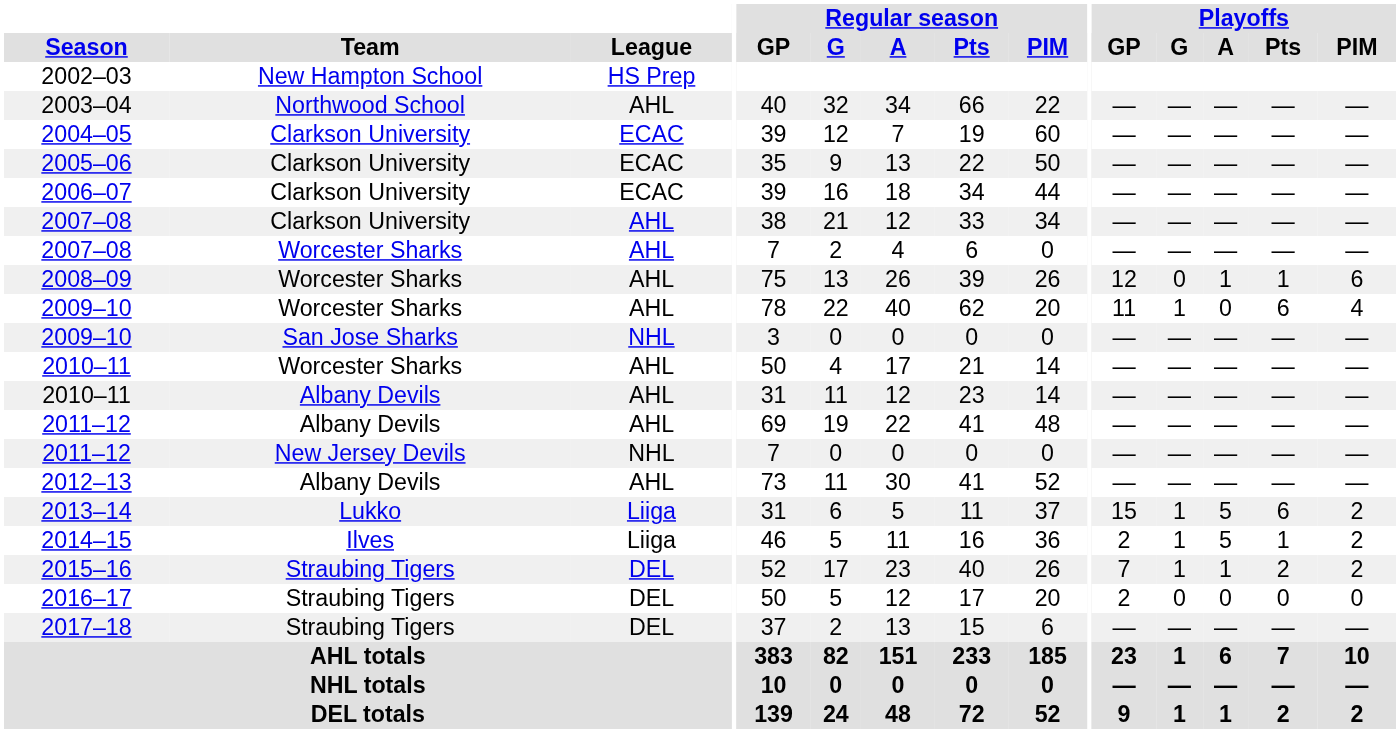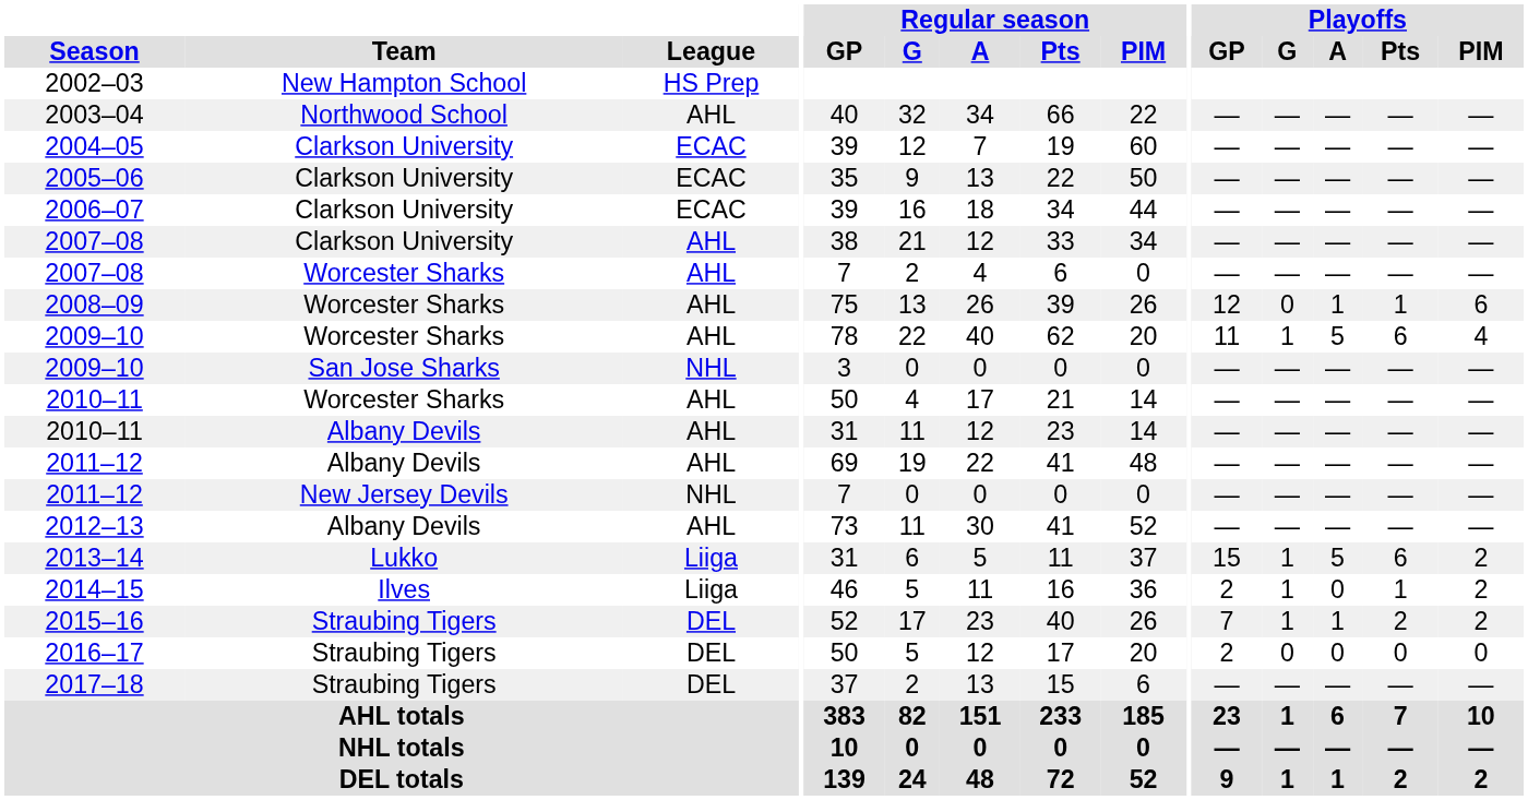2009–10 / Worcester Sharks | Playoffs / A: 0 -> 5
2014–15 | Playoffs / A: 5 -> 0
